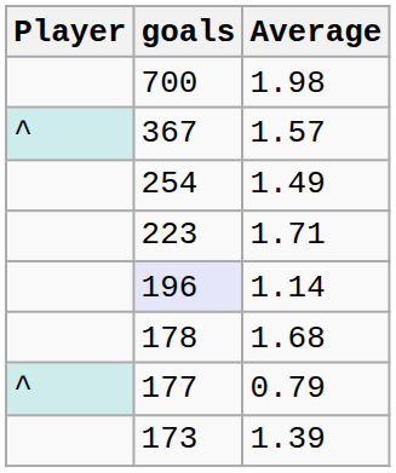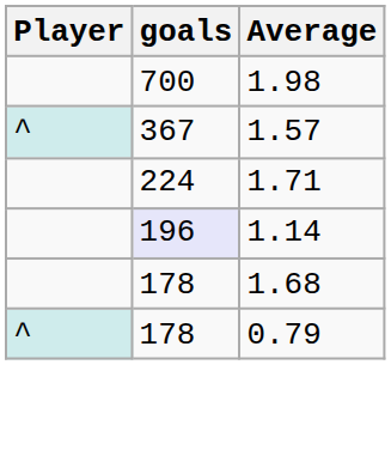- row: 254 | 1.49
1.71 | goals: 223 -> 224
0.79 | goals: 177 -> 178
- row: 173 | 1.39
